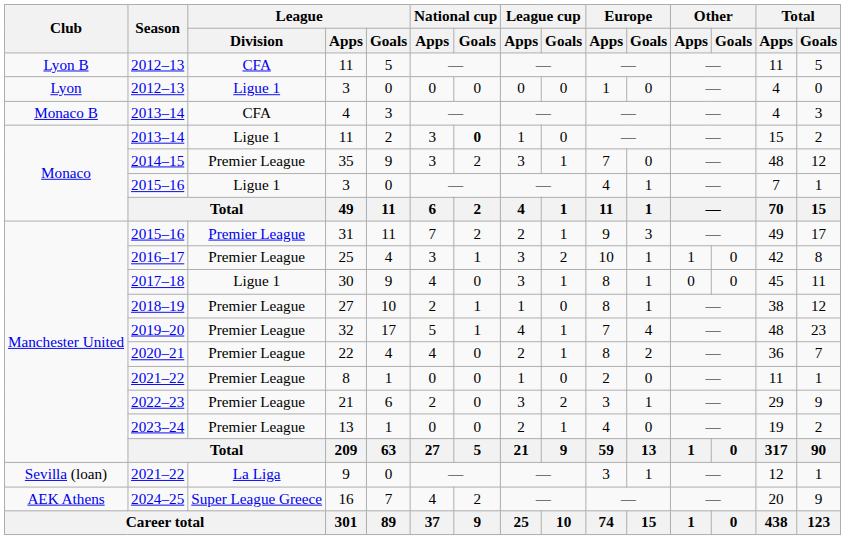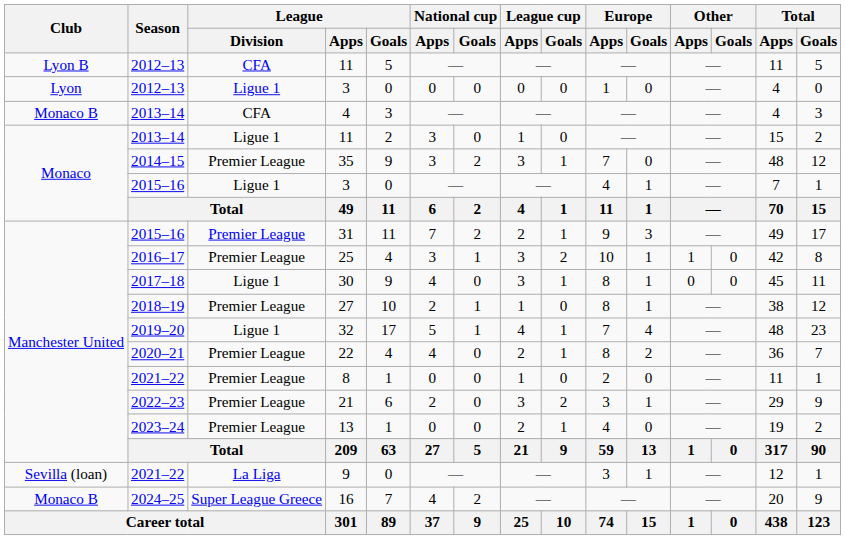2013–14 / 11 | National cup / Goals: bold -> normal
32 | League / Division: Premier League -> Ligue 1
16 | Club: AEK Athens -> Monaco B
